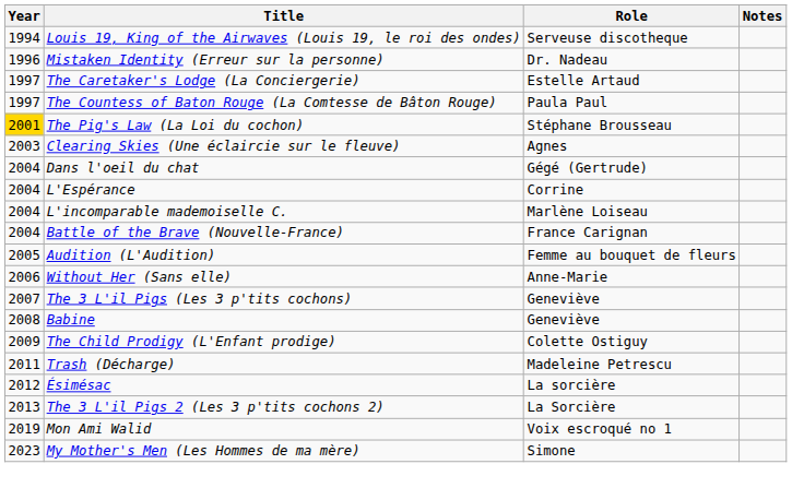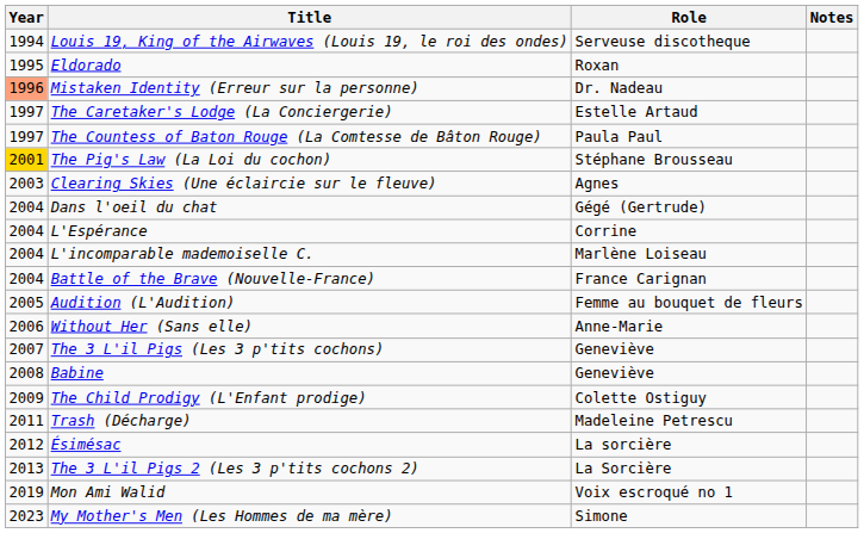+ row: 1995 | Eldorado | Roxan
Mistaken Identity (Erreur sur la personne) | Year: no background -> lightsalmon background
